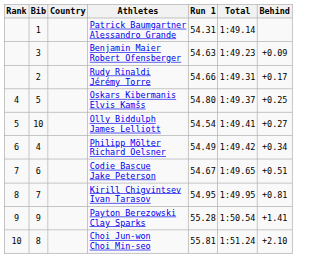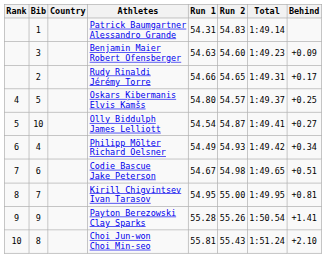+ column: Run 2 | 54.83 | 54.60 | 54.65 | 54.57 | 54.87 | 54.93 | 54.98 | 55.00 | 55.26 | 55.43
